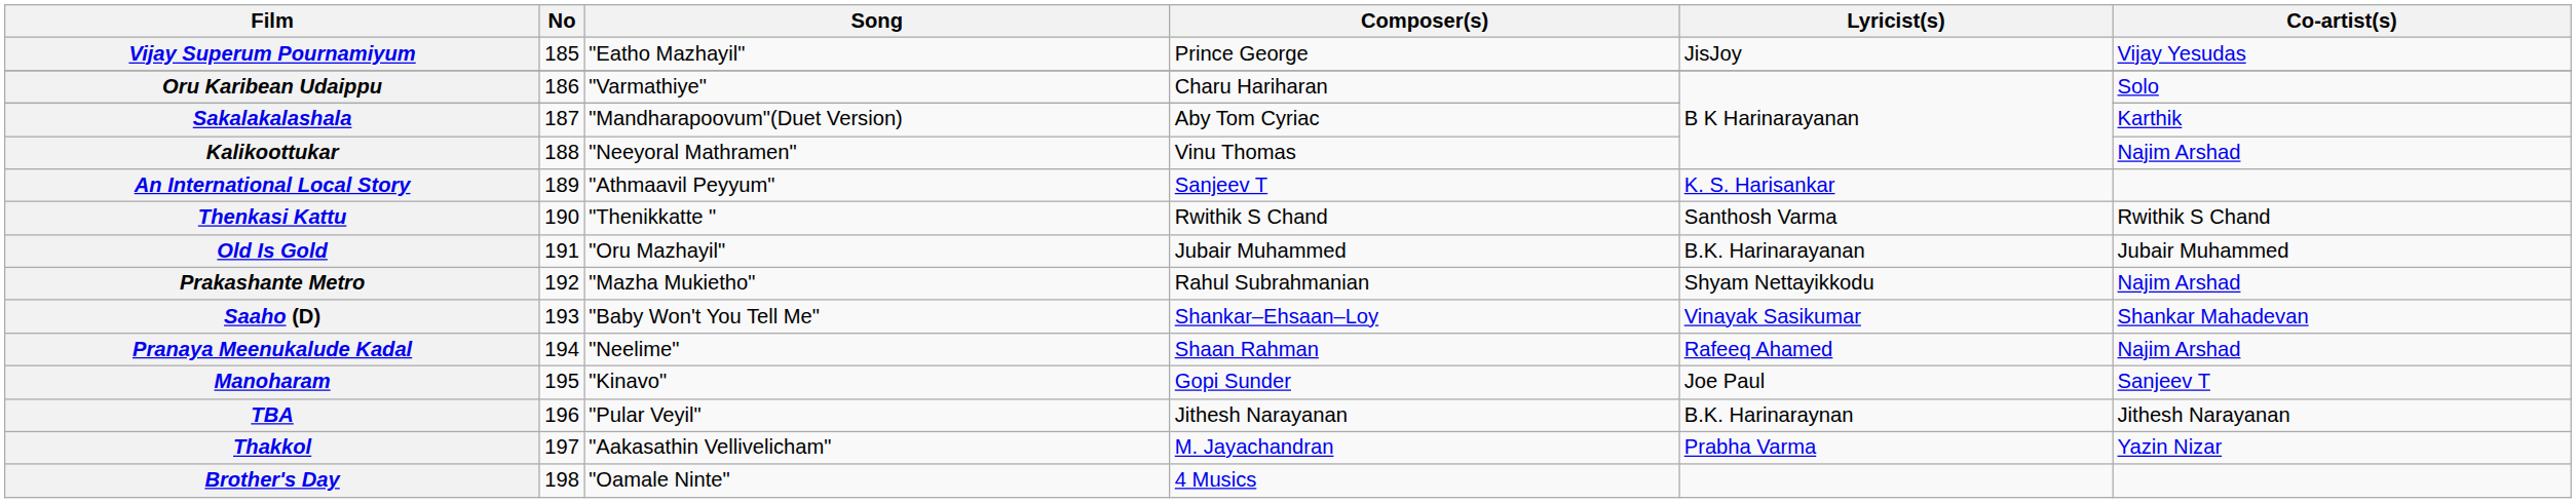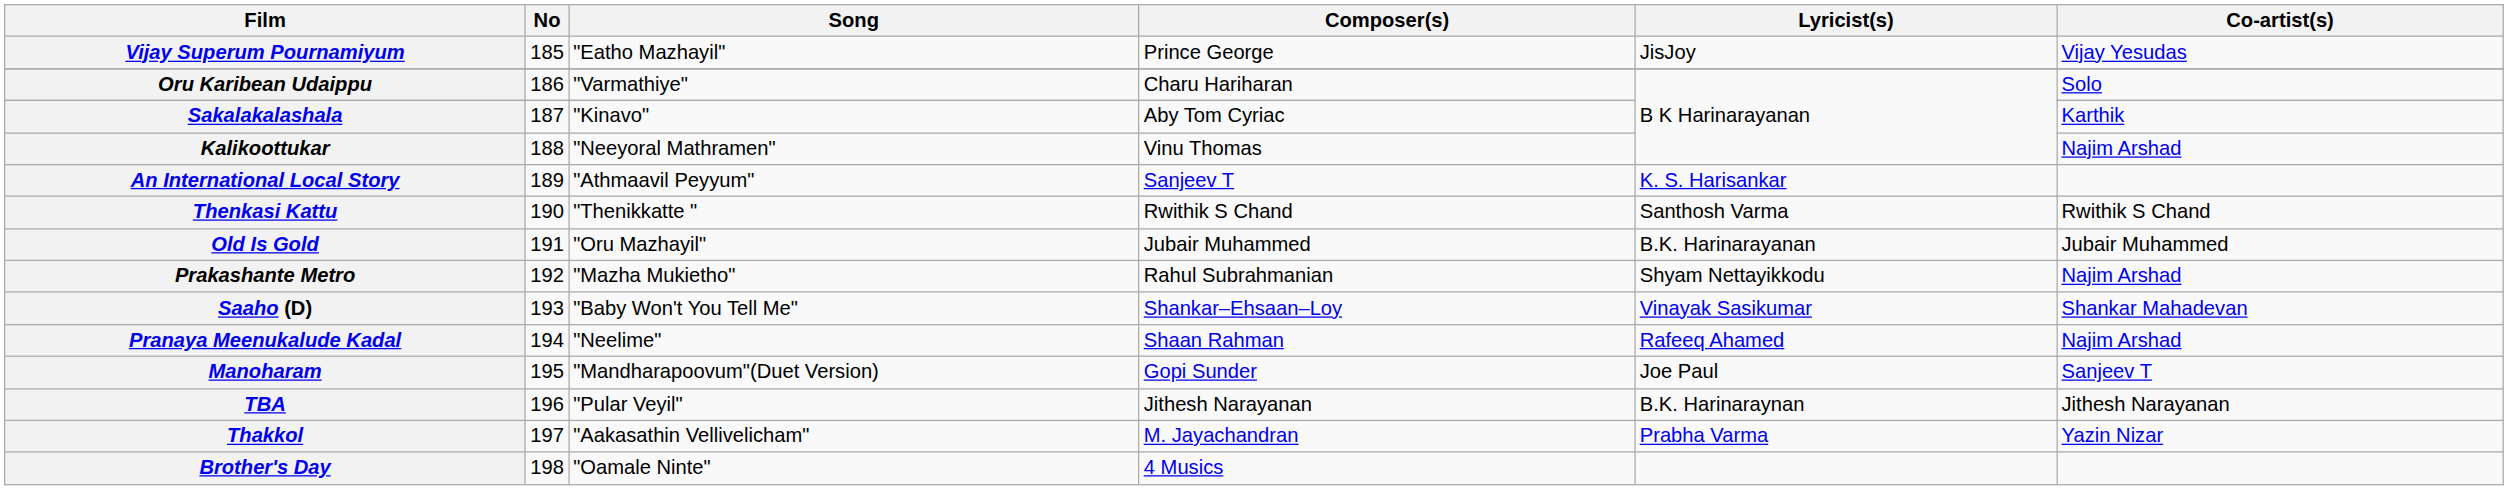Sakalakalashala | Song: "Mandharapoovum"(Duet Version) -> "Kinavo"
Manoharam | Song: "Kinavo" -> "Mandharapoovum"(Duet Version)
